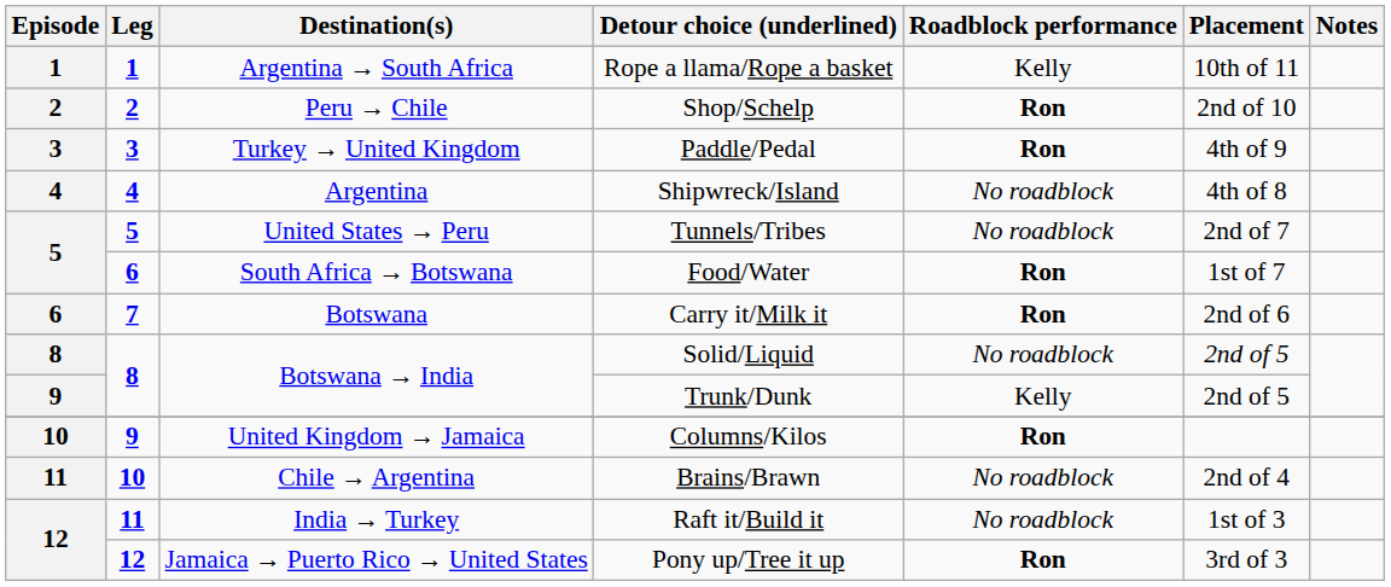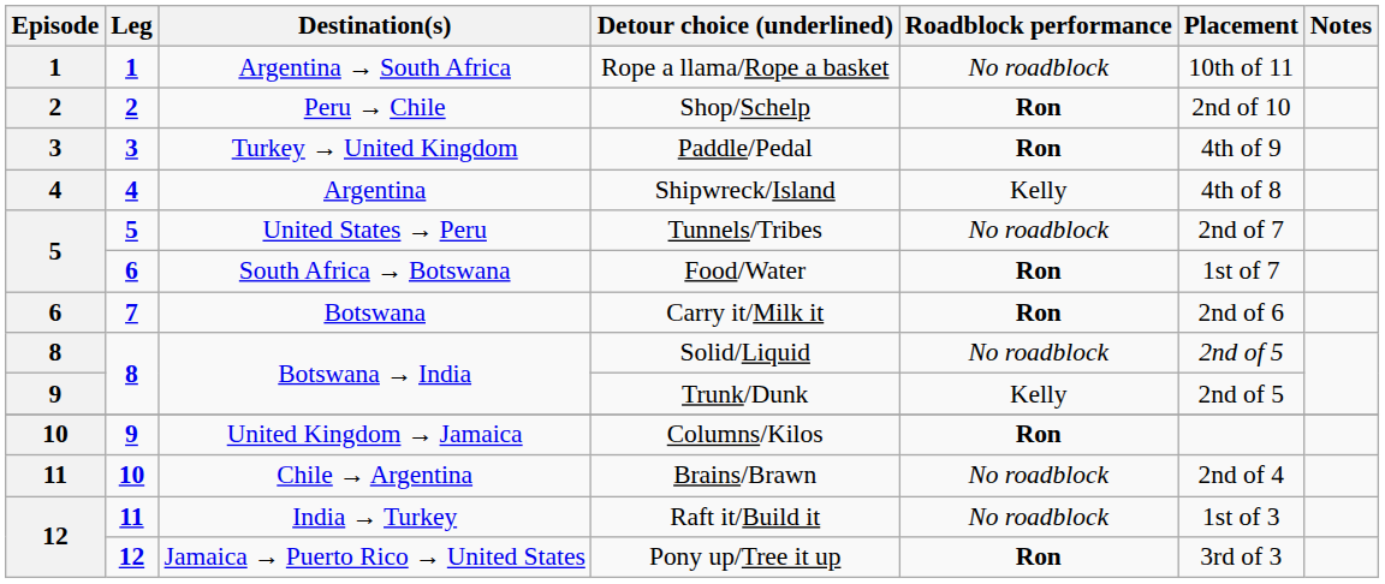Rope a llama/Rope a basket | Roadblock performance: Kelly -> No roadblock
Shipwreck/Island | Roadblock performance: No roadblock -> Kelly
